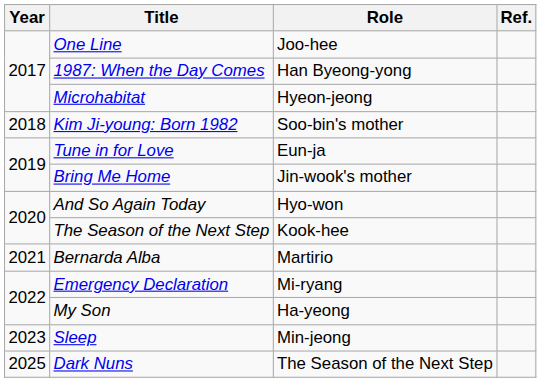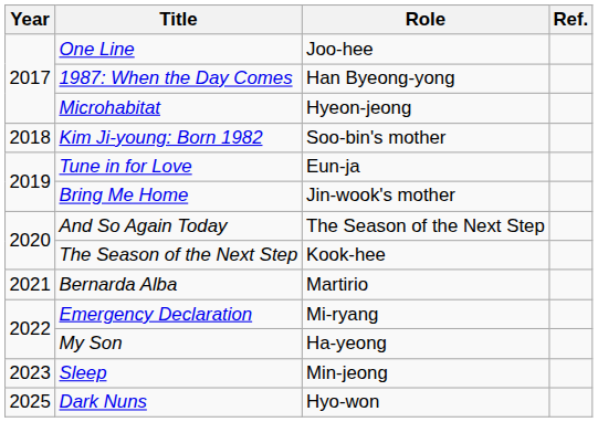And So Again Today | Role: Hyo-won -> The Season of the Next Step
Dark Nuns | Role: The Season of the Next Step -> Hyo-won
